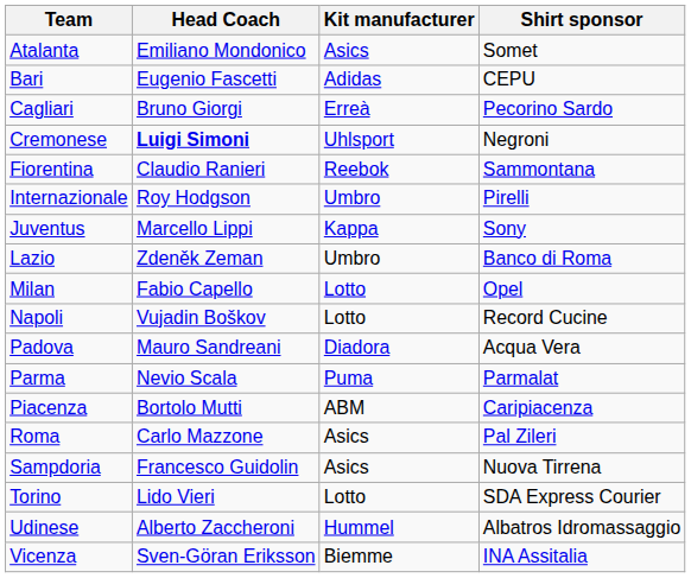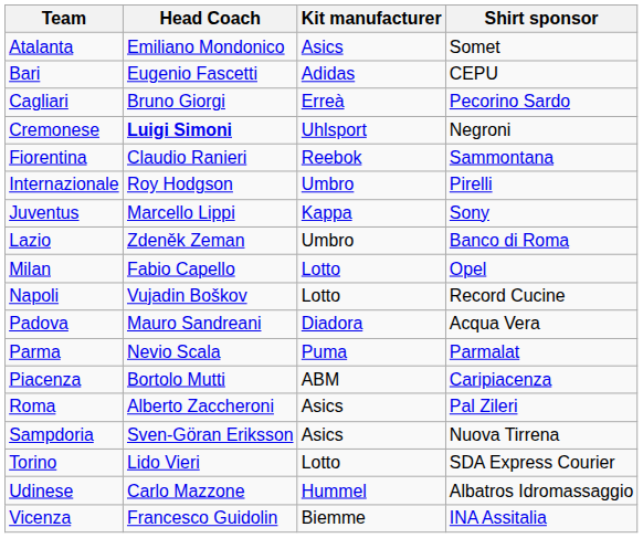Roma | Head Coach: Carlo Mazzone -> Alberto Zaccheroni
Sampdoria | Head Coach: Francesco Guidolin -> Sven-Göran Eriksson
Udinese | Head Coach: Alberto Zaccheroni -> Carlo Mazzone
Vicenza | Head Coach: Sven-Göran Eriksson -> Francesco Guidolin
